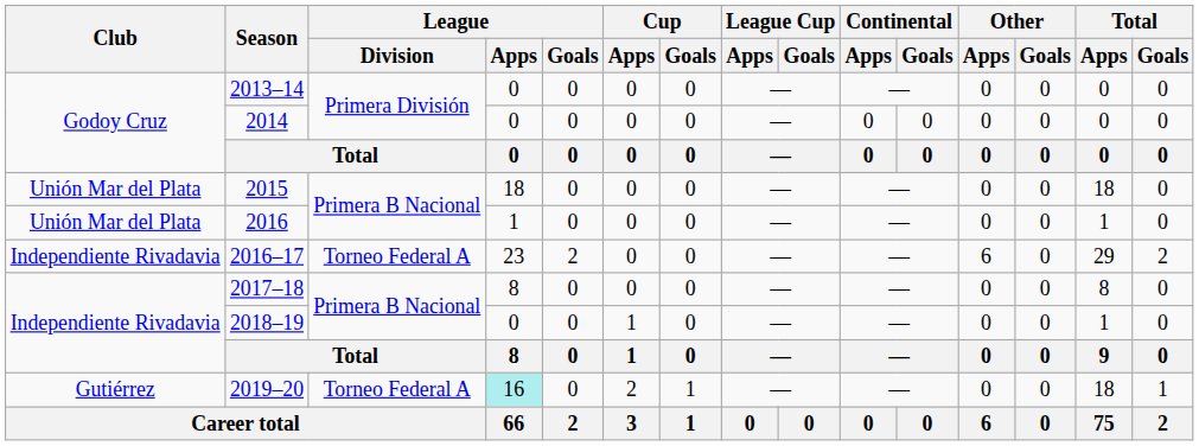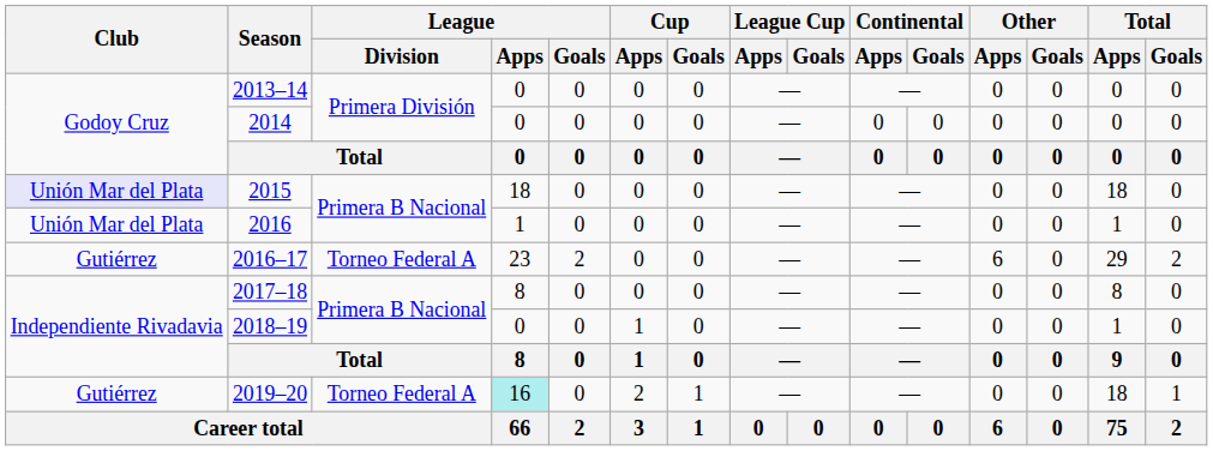2015 | Club: no background -> lavender background
2016–17 | Club: Independiente Rivadavia -> Gutiérrez
